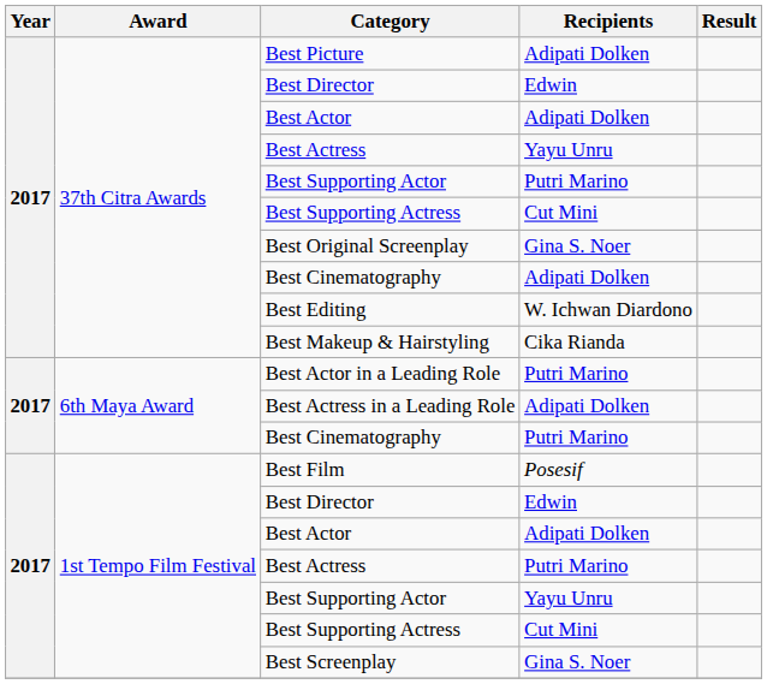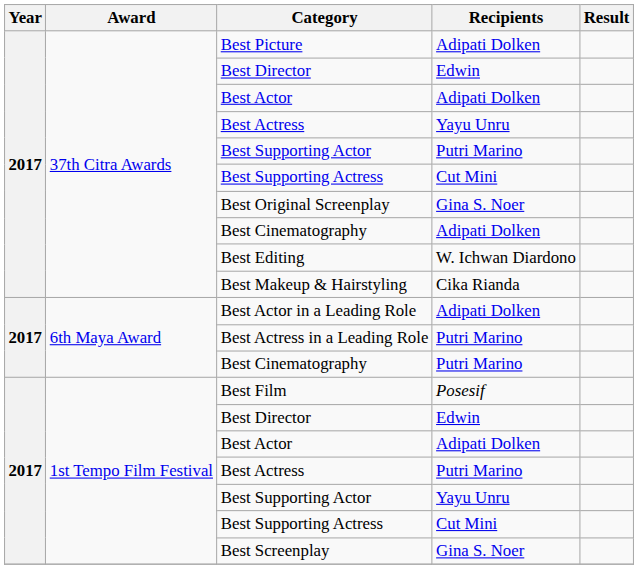Best Actor in a Leading Role | Recipients: Putri Marino -> Adipati Dolken
Best Actress in a Leading Role | Recipients: Adipati Dolken -> Putri Marino
